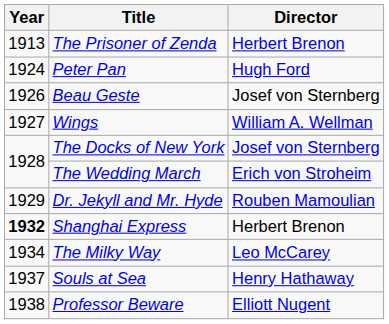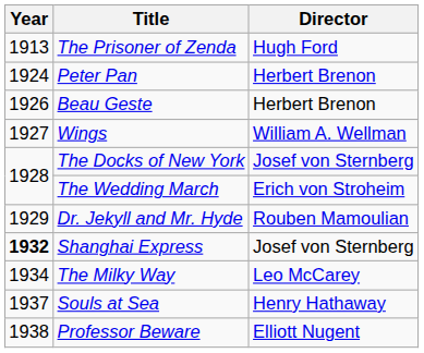The Prisoner of Zenda | Director: Herbert Brenon -> Hugh Ford
Peter Pan | Director: Hugh Ford -> Herbert Brenon
Beau Geste | Director: Josef von Sternberg -> Herbert Brenon
Shanghai Express | Director: Herbert Brenon -> Josef von Sternberg
